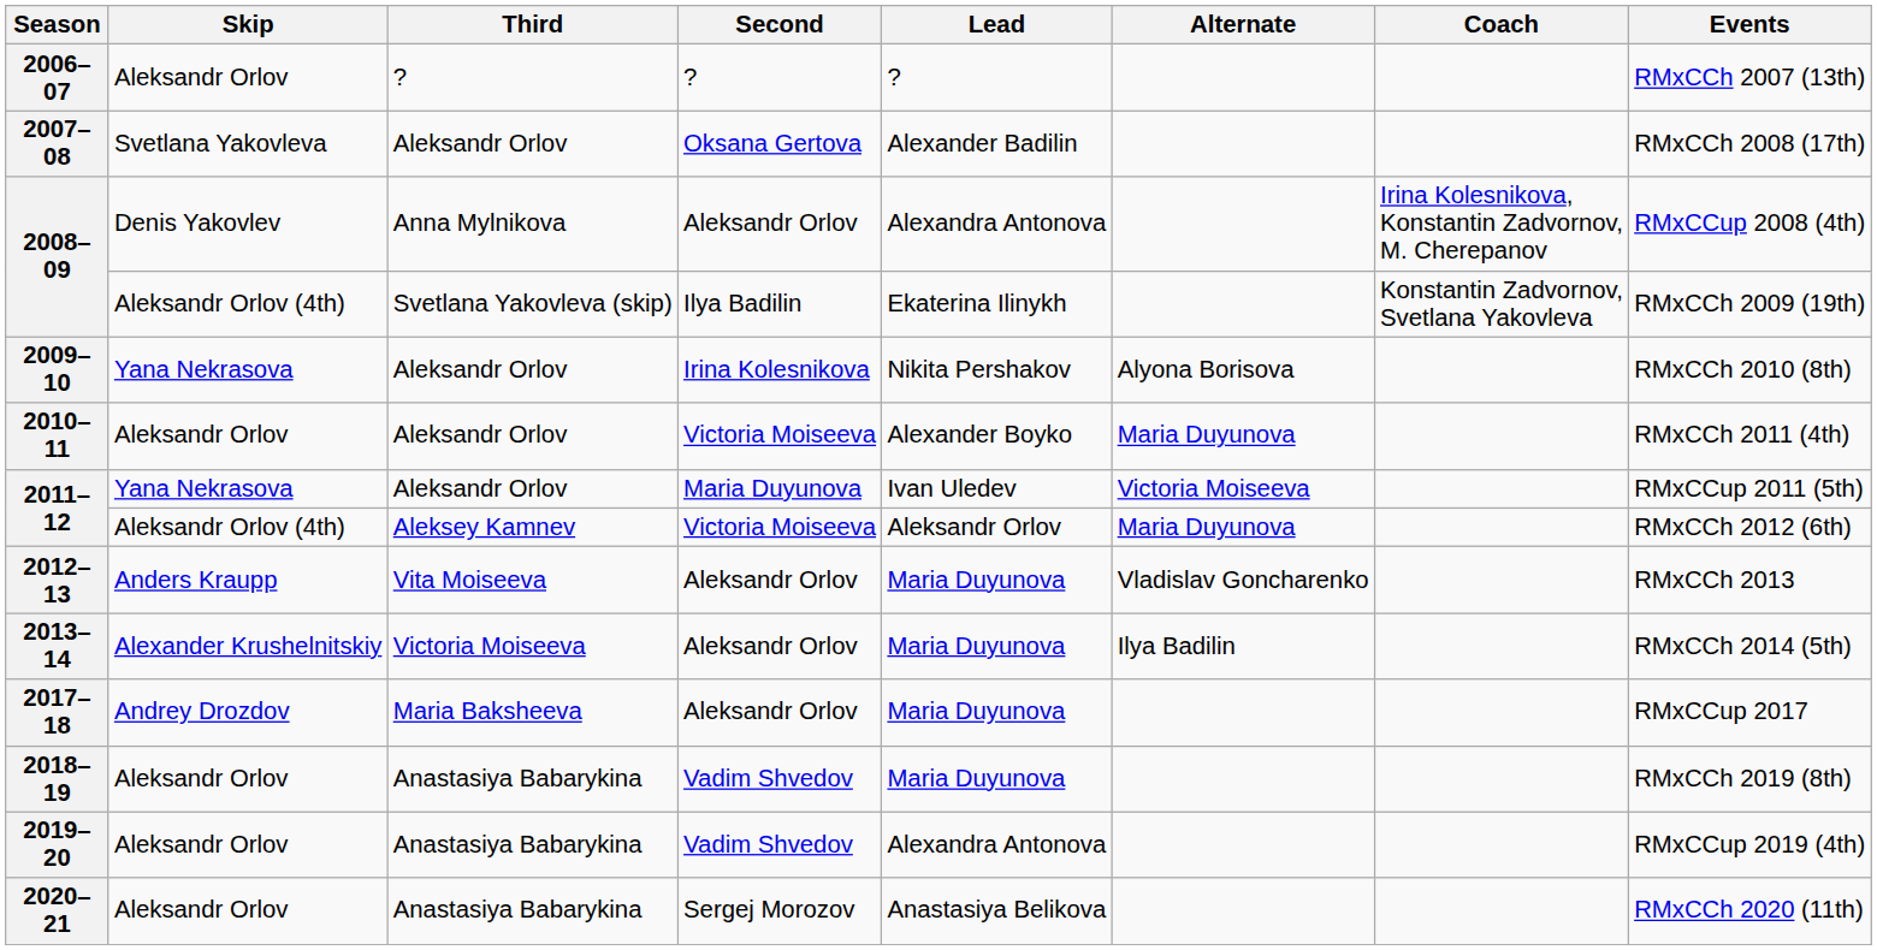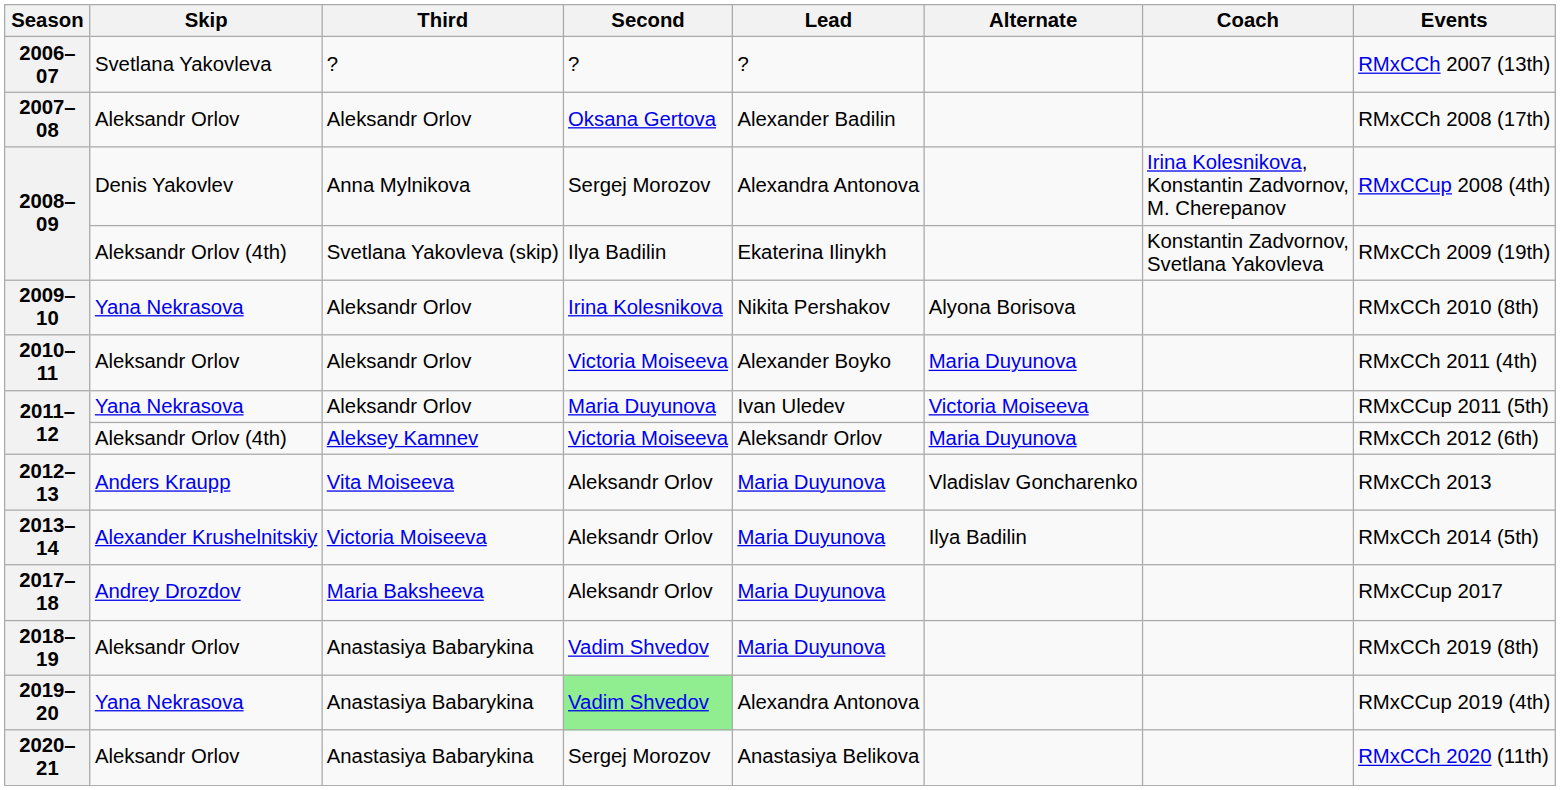2006–07 | Skip: Aleksandr Orlov -> Svetlana Yakovleva
2007–08 | Skip: Svetlana Yakovleva -> Aleksandr Orlov
2008–09 / Anna Mylnikova | Second: Aleksandr Orlov -> Sergej Morozov
2019–20 | Skip: Aleksandr Orlov -> Yana Nekrasova
2019–20 | Second: no background -> lightgreen background
